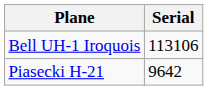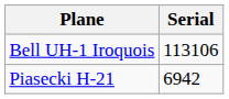Piasecki H-21 | Serial: 9642 -> 6942
